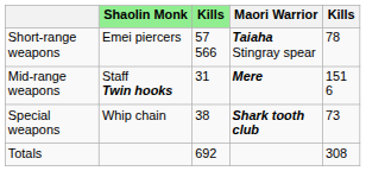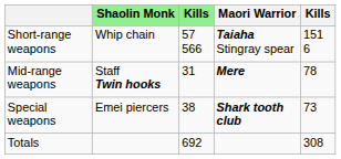Short-range weapons | Shaolin Monk: Emei piercers -> Whip chain
Short-range weapons | column 5: 78 -> 151 6
Mid-range weapons | column 5: 151 6 -> 78
Special weapons | Shaolin Monk: Whip chain -> Emei piercers
